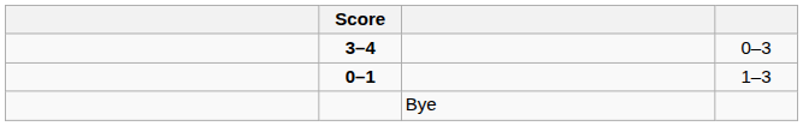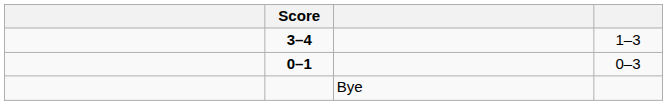3–4 | column 4: 0–3 -> 1–3
0–1 | column 4: 1–3 -> 0–3
